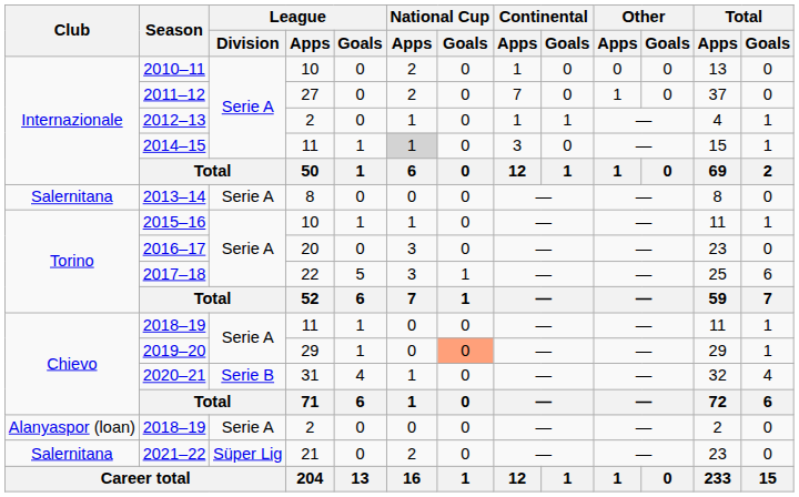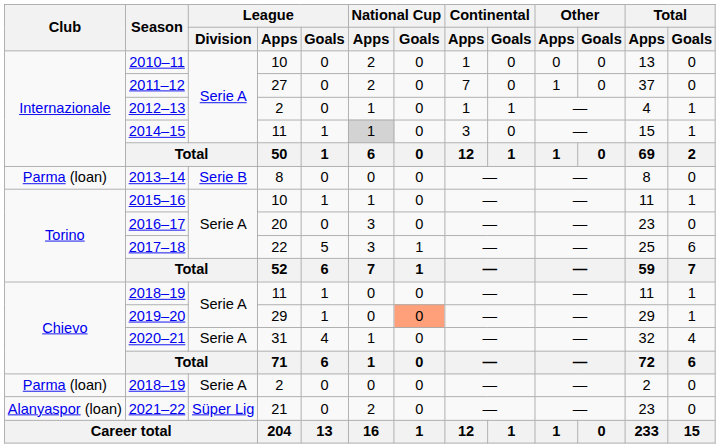2013–14 | Club: Salernitana -> Parma (loan)
2013–14 | League / Division: Serie A -> Serie B
2020–21 | League / Division: Serie B -> Serie A
2018–19 / 2 | Club: Alanyaspor (loan) -> Parma (loan)
2021–22 | Club: Salernitana -> Alanyaspor (loan)
